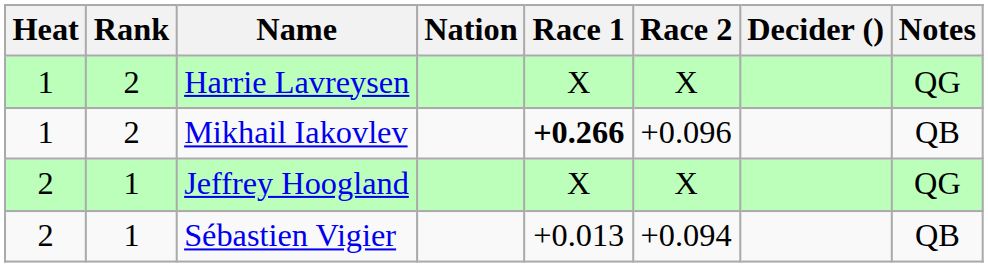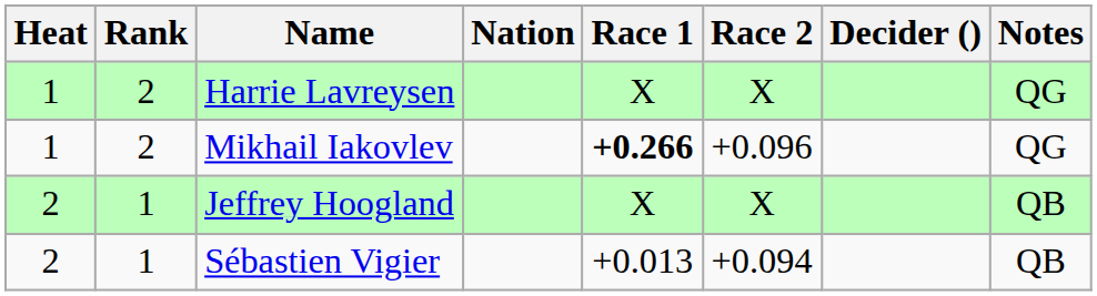Mikhail Iakovlev | Notes: QB -> QG
Jeffrey Hoogland | Notes: QG -> QB
